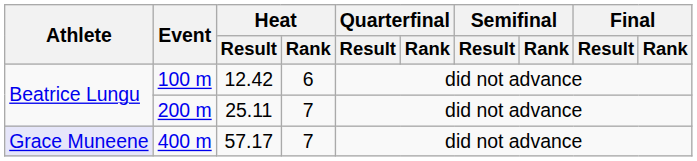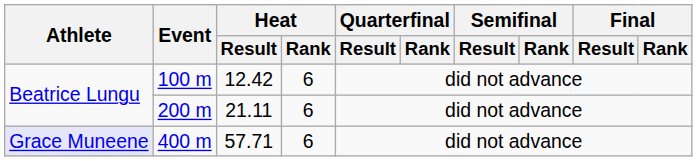200 m | Heat / Result: 25.11 -> 21.11
200 m | Heat / Rank: 7 -> 6
400 m | Heat / Result: 57.17 -> 57.71
400 m | Heat / Rank: 7 -> 6
